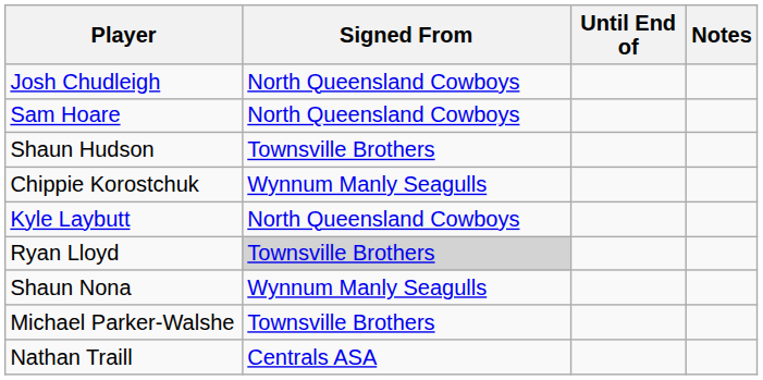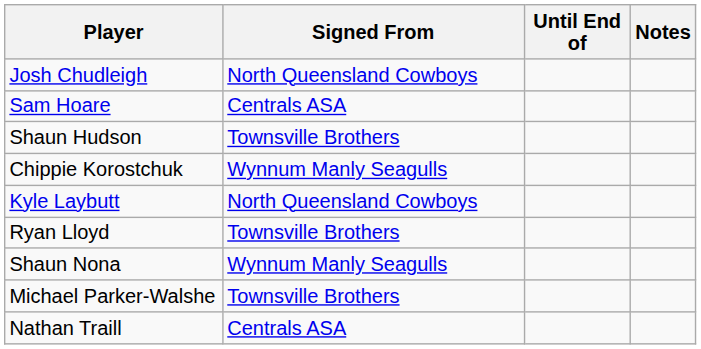Sam Hoare | Signed From: North Queensland Cowboys -> Centrals ASA
Ryan Lloyd | Signed From: lightgrey background -> no background
